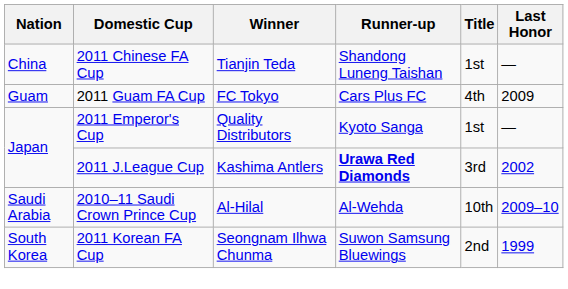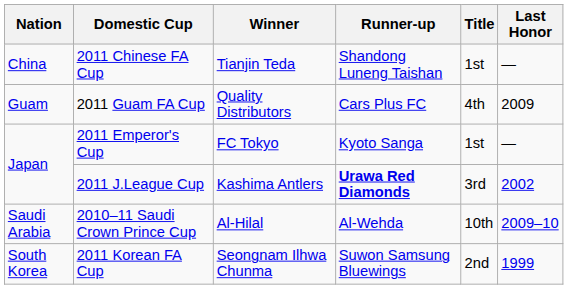2011 Guam FA Cup | Winner: FC Tokyo -> Quality Distributors
2011 Emperor's Cup | Winner: Quality Distributors -> FC Tokyo
